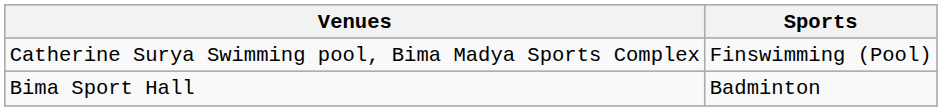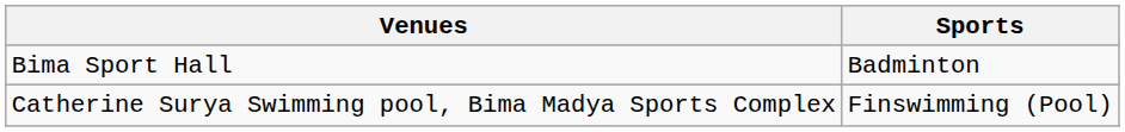rows swapped: Bima Sport Hall <-> Catherine Surya Swimming pool, Bima Madya Sports Complex
